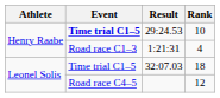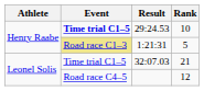1:21:31 | Event: no background -> khaki background
1:21:31 | Rank: 4 -> 5
32:07.03 | Rank: 18 -> 21
